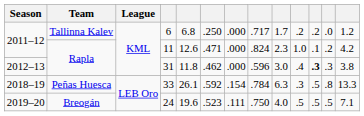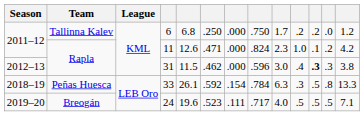6 | column 8: .717 -> .750
31 | column 5: 11.8 -> 11.5
24 | column 8: .750 -> .717
